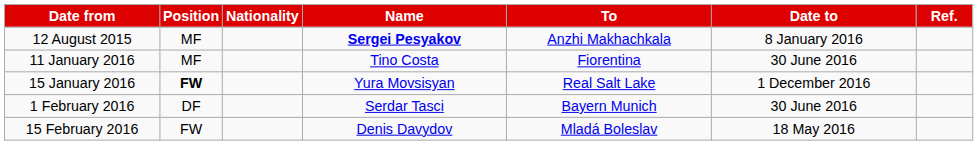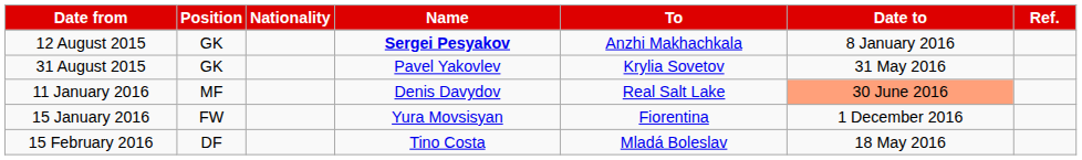12 August 2015 | Position: MF -> GK
+ row: 31 August 2015 | GK | Pavel Yakovlev | Krylia Sovetov | 31 May 2016
11 January 2016 | Name: Tino Costa -> Denis Davydov
11 January 2016 | To: Fiorentina -> Real Salt Lake
11 January 2016 | Date to: no background -> lightsalmon background
15 January 2016 | Position: bold -> normal
15 January 2016 | To: Real Salt Lake -> Fiorentina
- row: 1 February 2016 | DF | Serdar Tasci | Bayern Munich | 30 June 2016
15 February 2016 | Position: FW -> DF
15 February 2016 | Name: Denis Davydov -> Tino Costa
